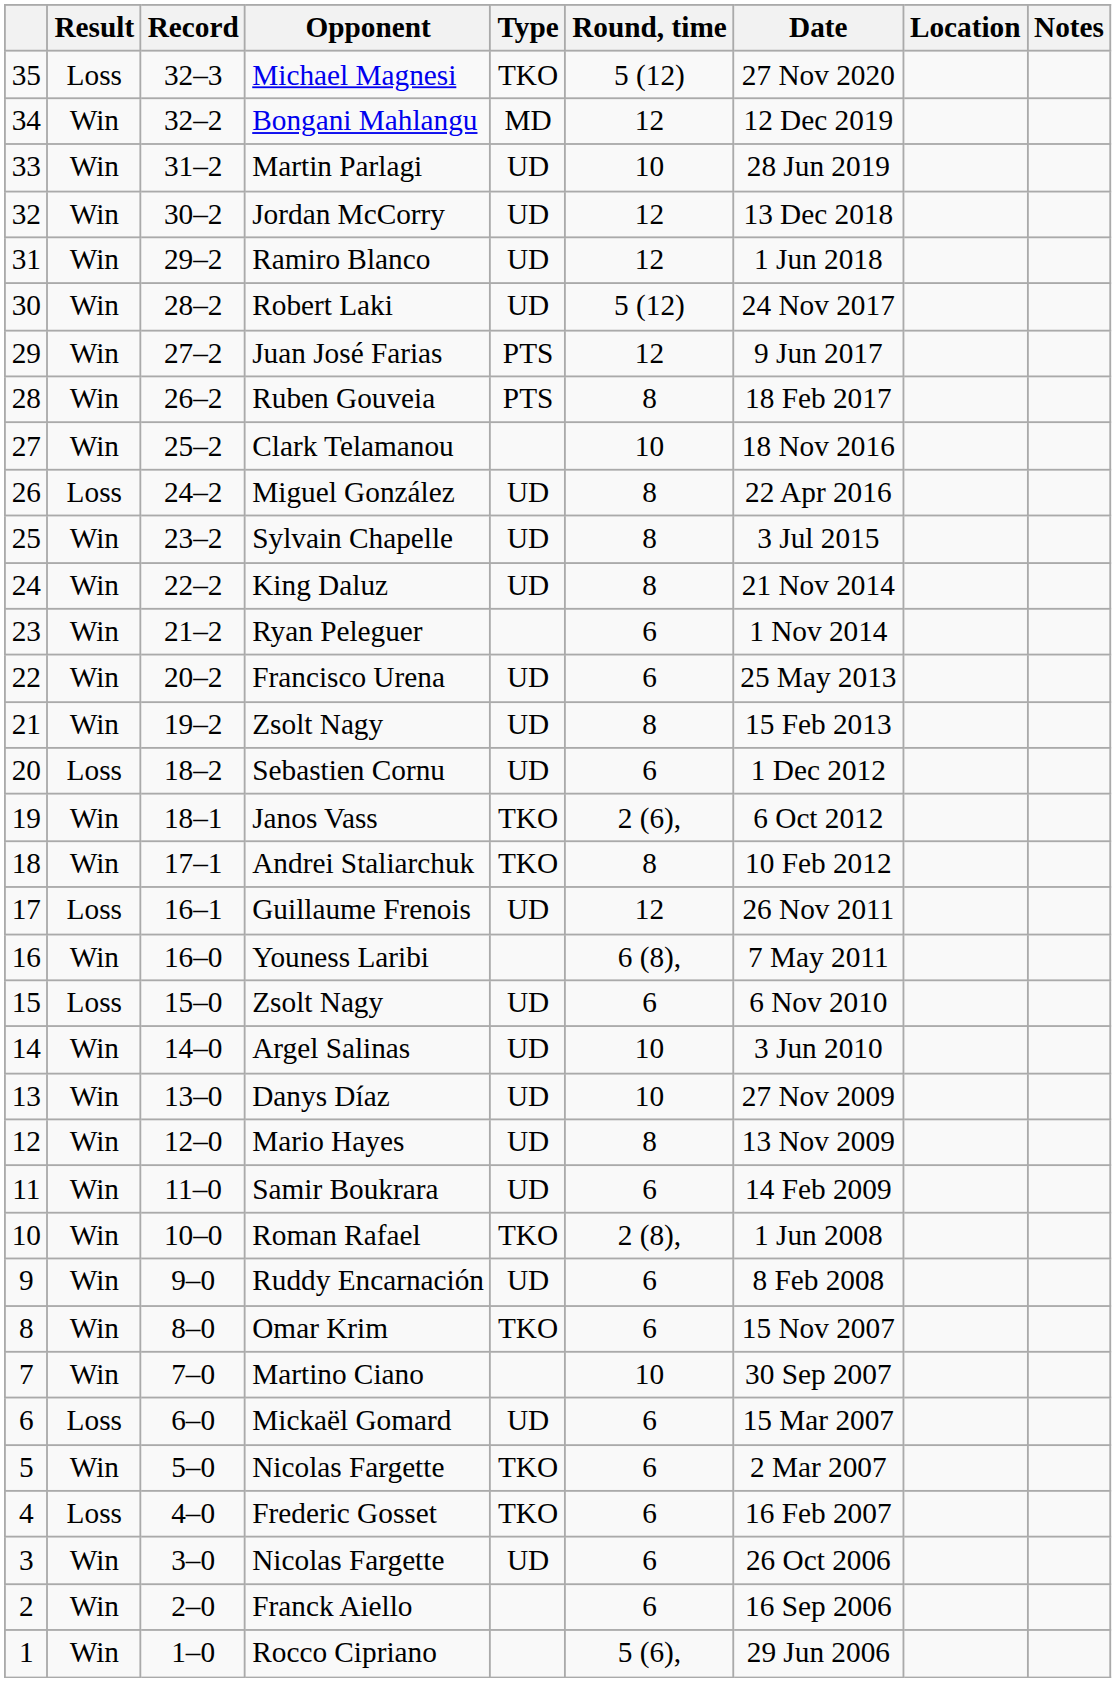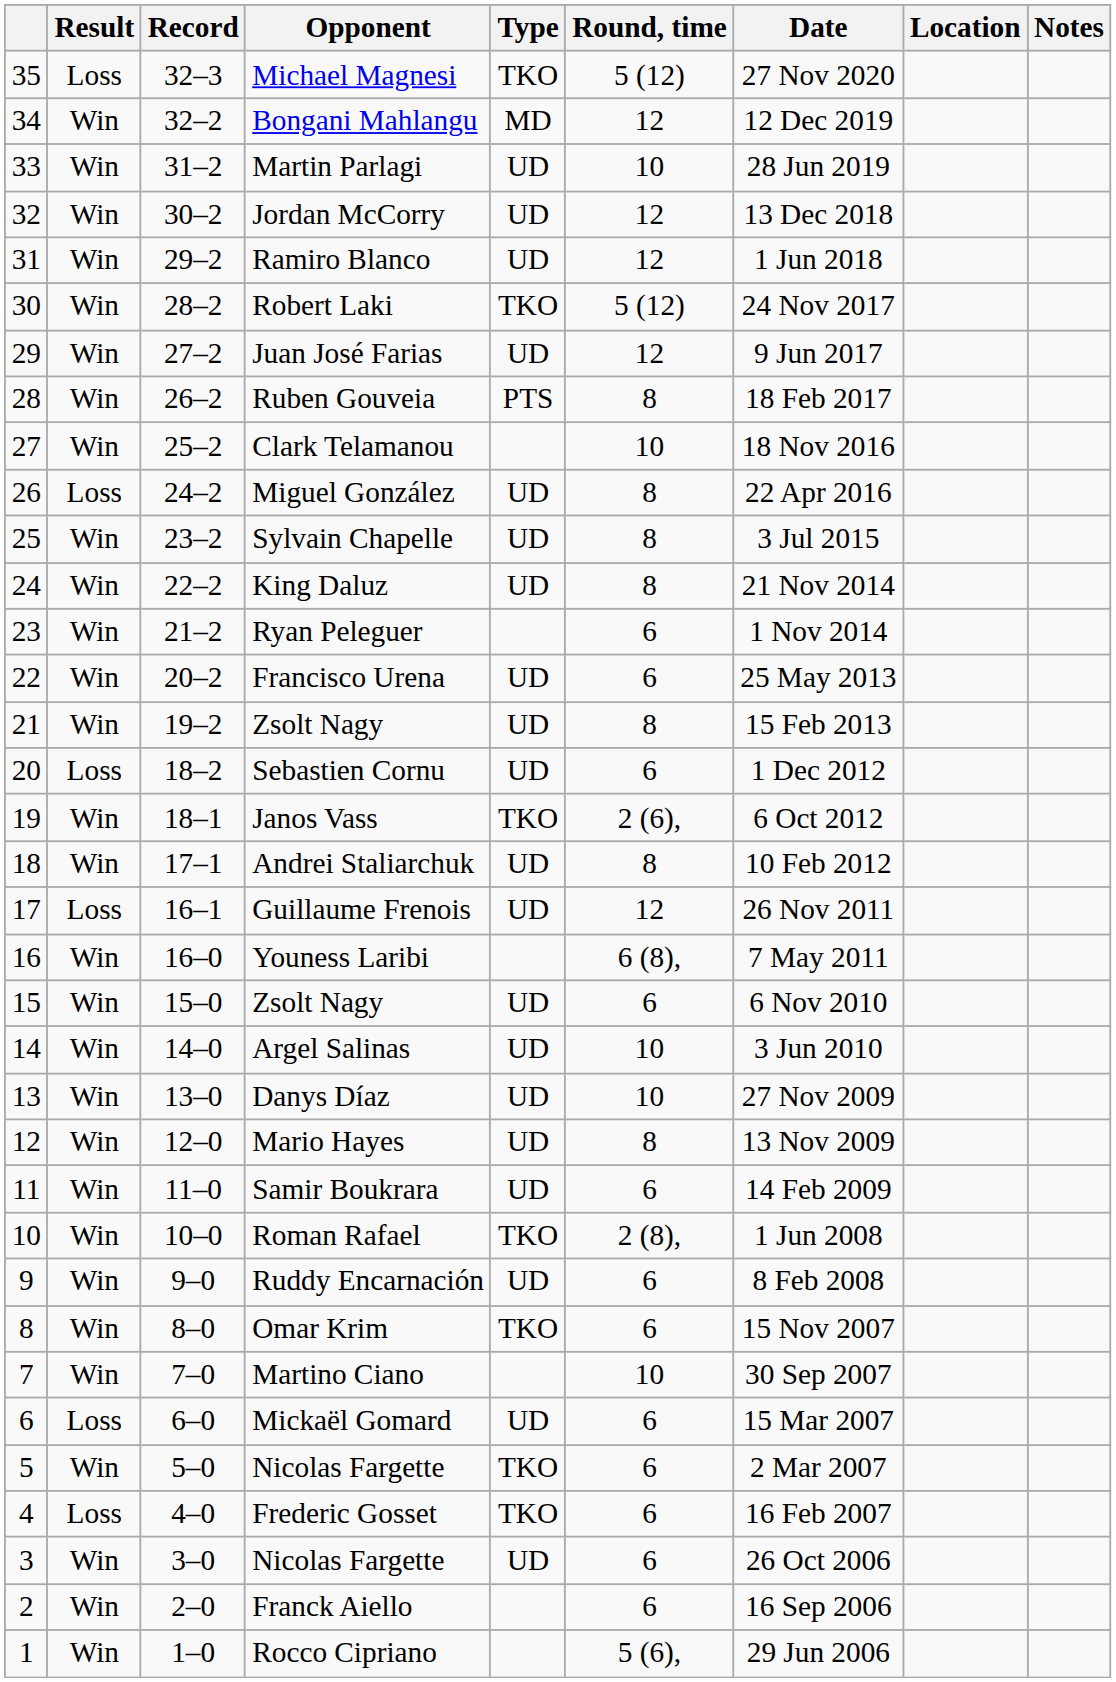Robert Laki | Type: UD -> TKO
Juan José Farias | Type: PTS -> UD
Andrei Staliarchuk | Type: TKO -> UD
15 / Zsolt Nagy | Result: Loss -> Win
